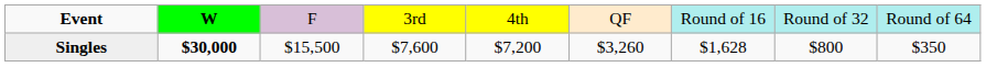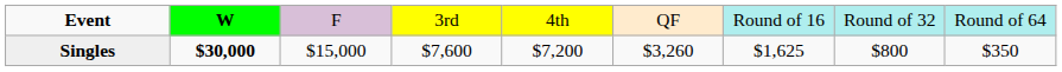Singles | column 3: $15,500 -> $15,000
Singles | column 7: $1,628 -> $1,625
